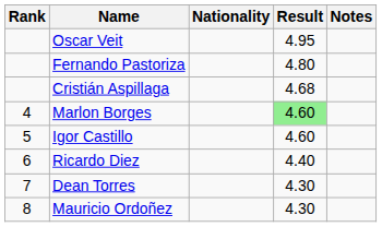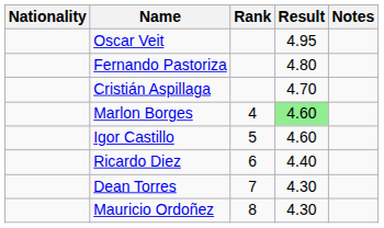columns swapped: Rank <-> Nationality
Cristián Aspillaga | Result: 4.68 -> 4.70
